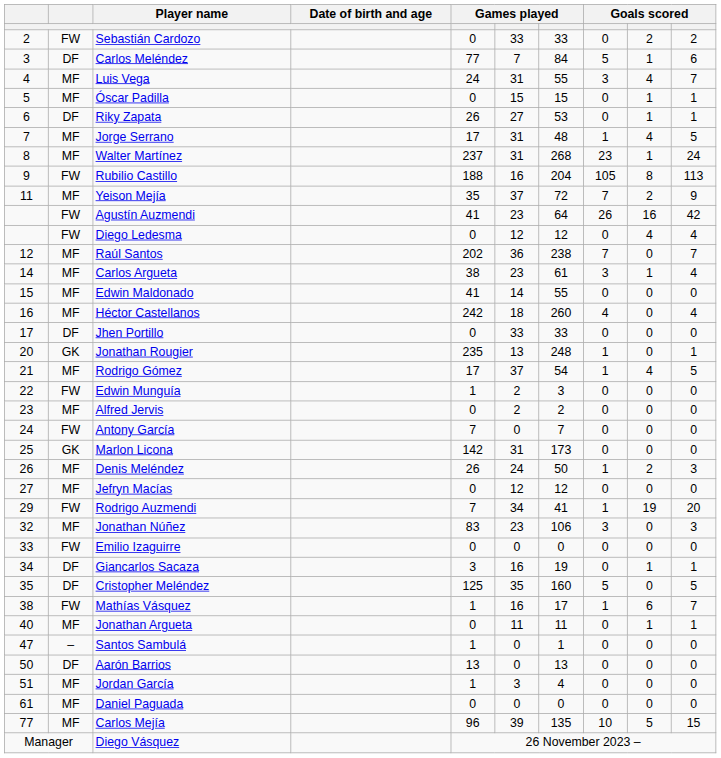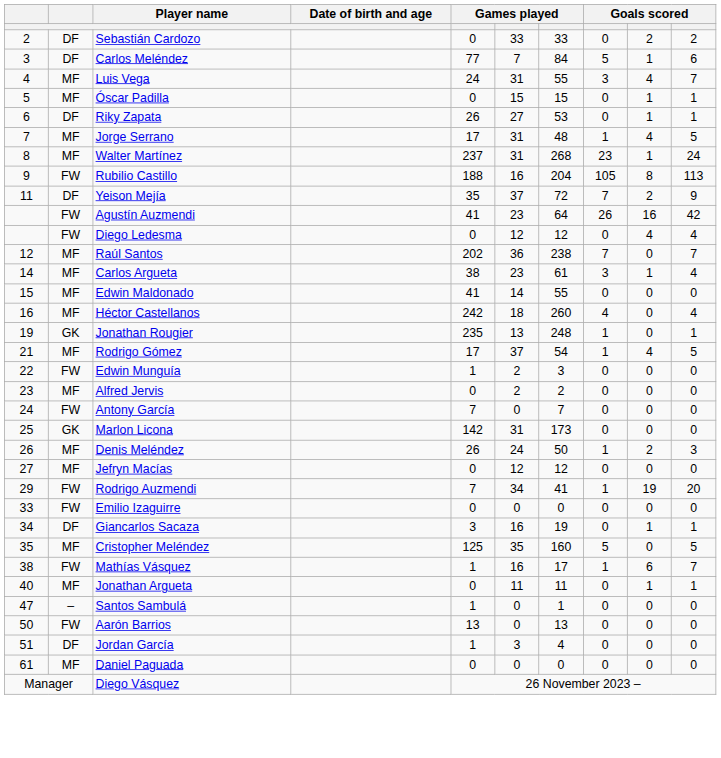Sebastián Cardozo | column 2: FW -> DF
Yeison Mejía | column 2: MF -> DF
- row: 17 | DF | Jhen Portillo | 0 | 33 | 33 | 0 | 0 | 0
Jonathan Rougier | column 1: 20 -> 19
- row: 32 | MF | Jonathan Núñez | 83 | 23 | 106 | 3 | 0 | 3
Cristopher Meléndez | column 2: DF -> MF
Aarón Barrios | column 2: DF -> FW
Jordan García | column 2: MF -> DF
- row: 77 | MF | Carlos Mejía | 96 | 39 | 135 | 10 | 5 | 15
